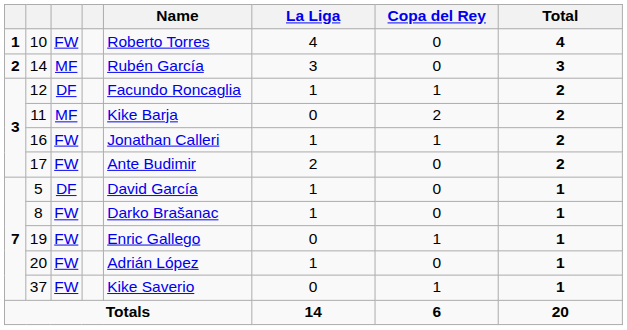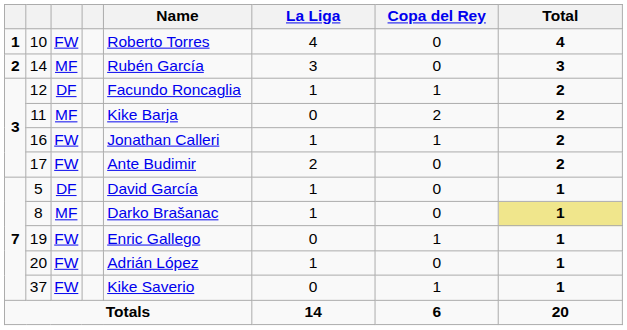8 | column 3: FW -> MF
8 | Total: no background -> khaki background
